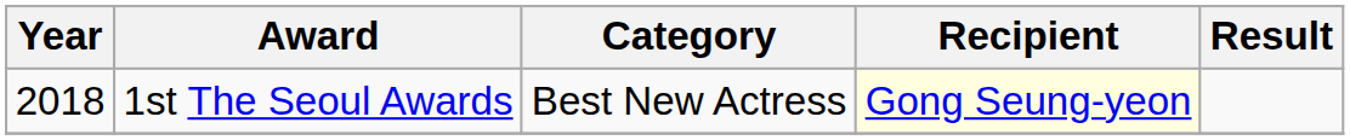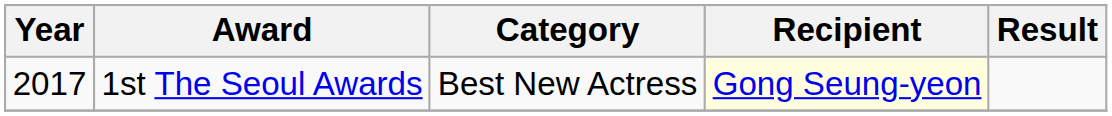1st The Seoul Awards | Year: 2018 -> 2017
